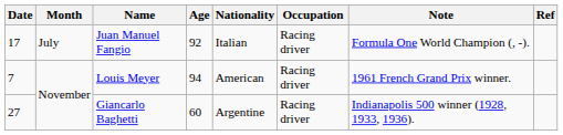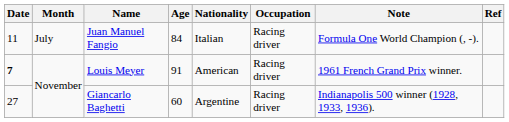Juan Manuel Fangio | Date: 17 -> 11
Juan Manuel Fangio | Age: 92 -> 84
Louis Meyer | Date: normal -> bold
Louis Meyer | Age: 94 -> 91
